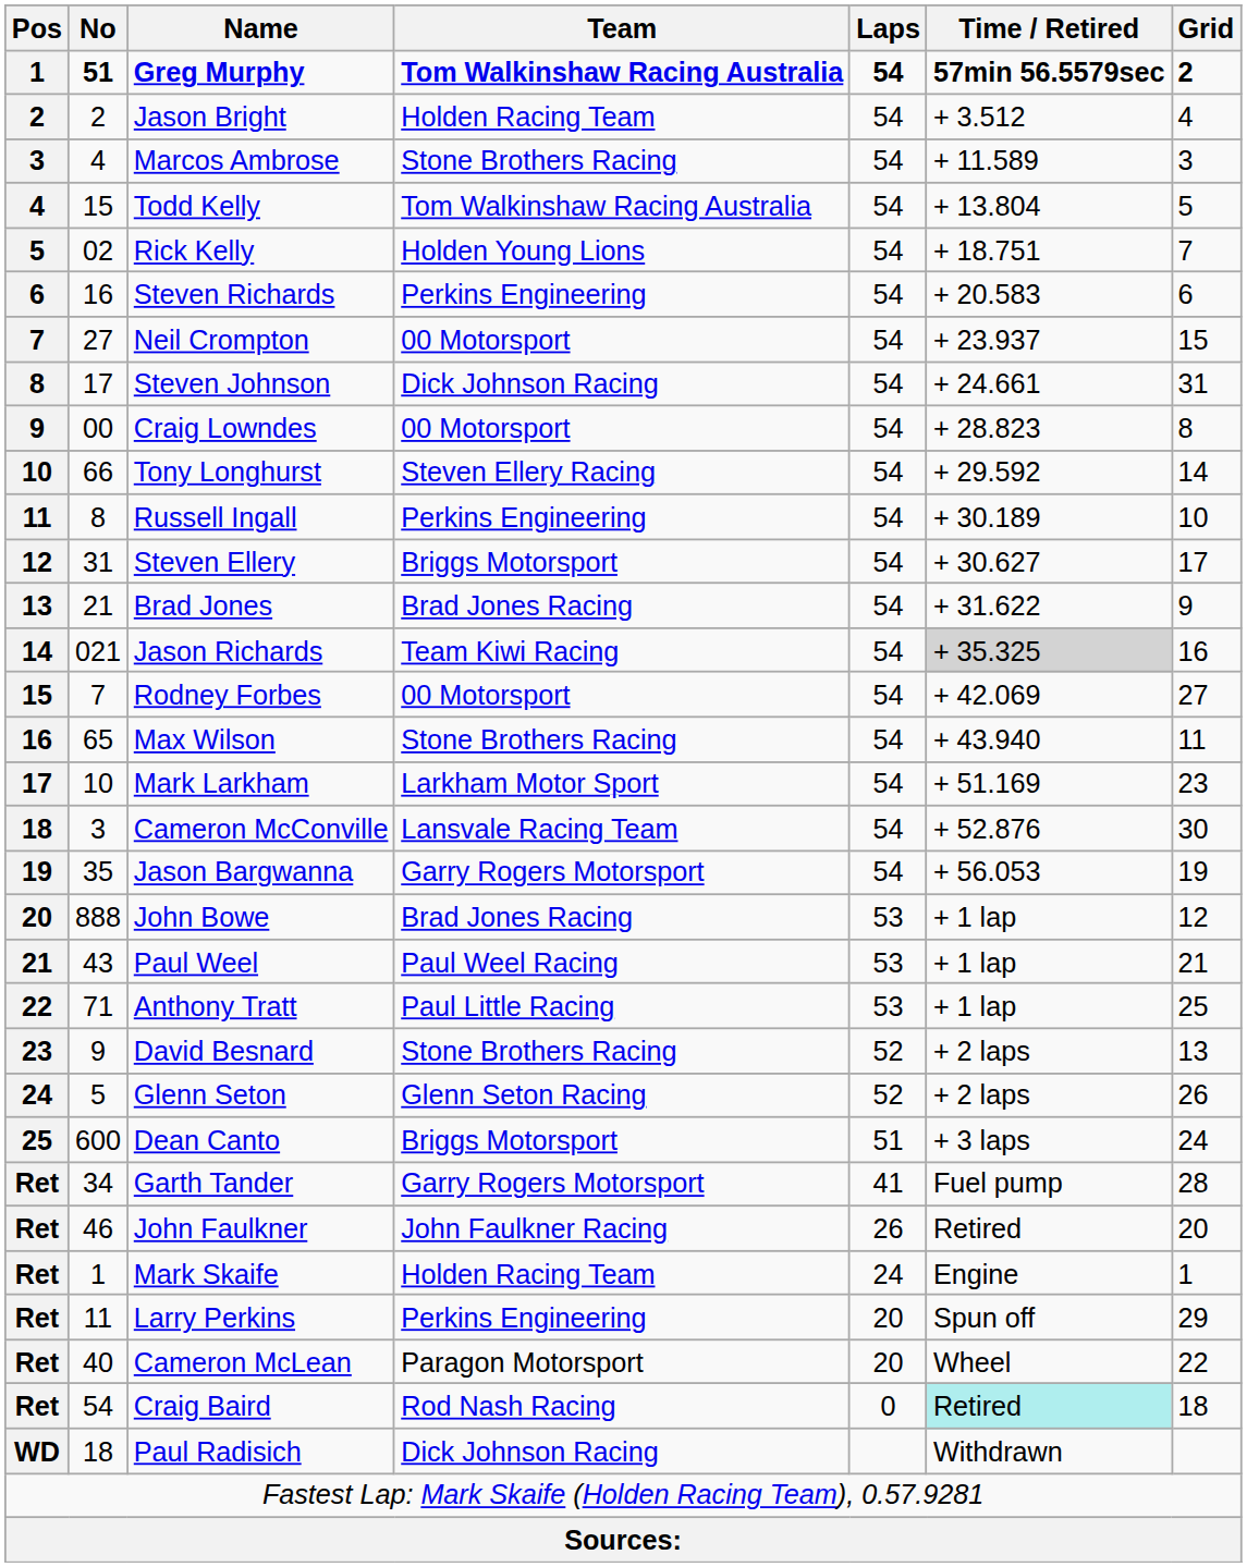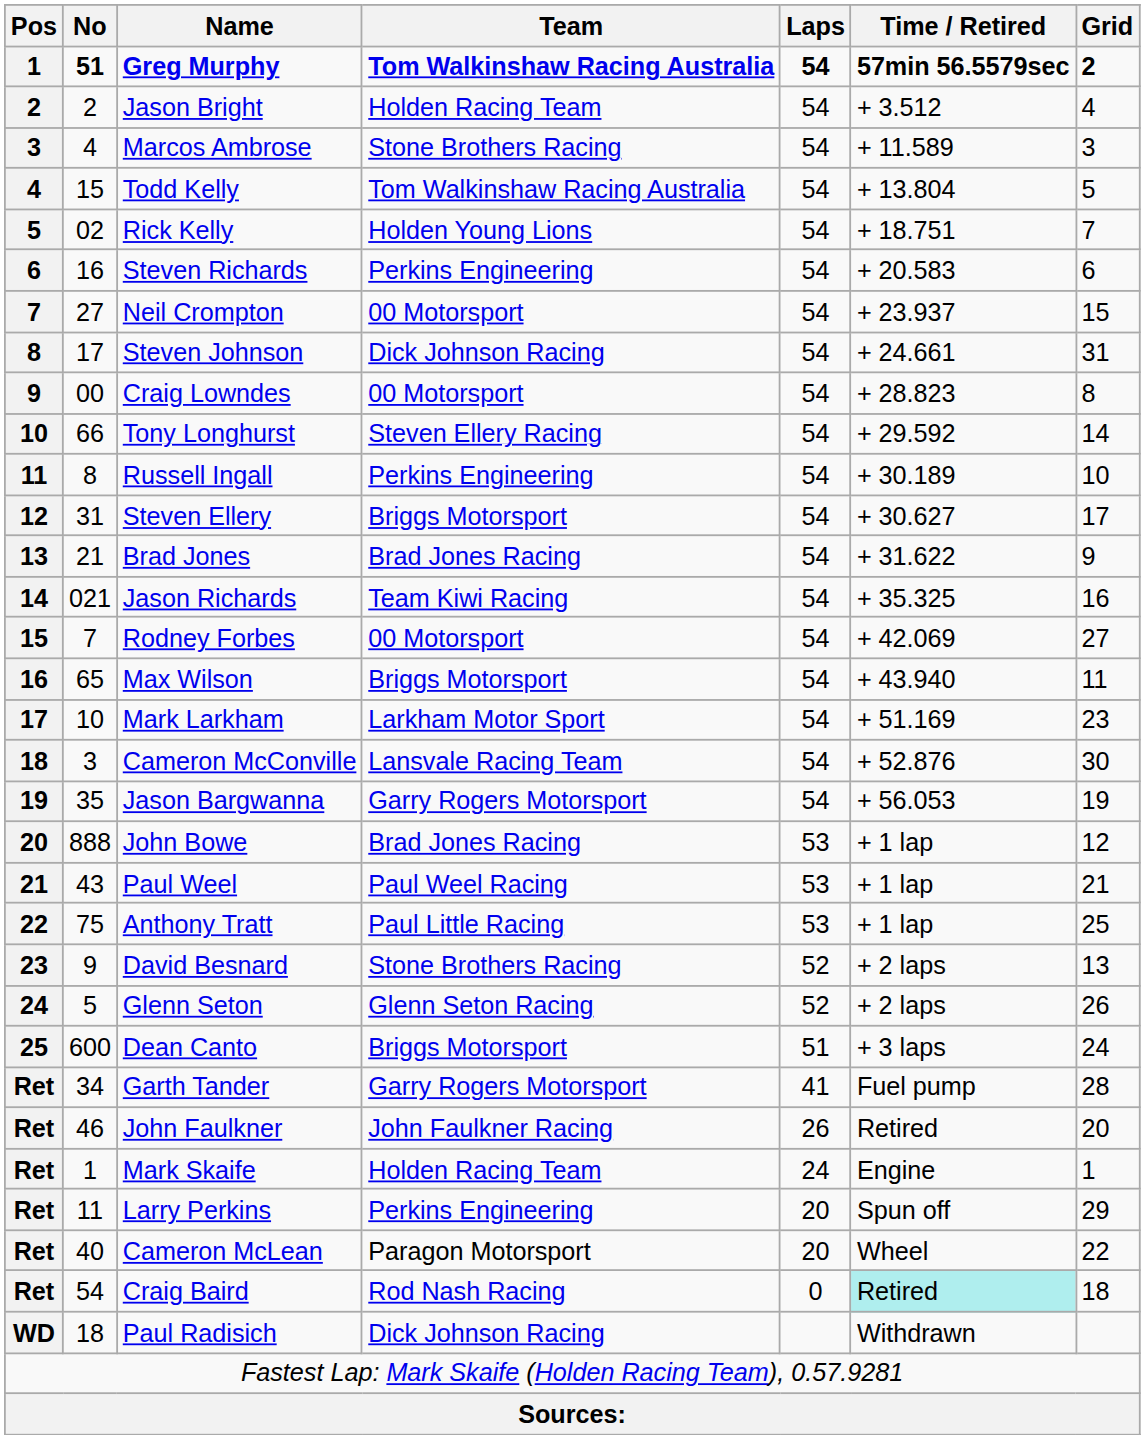Jason Richards | Time / Retired: lightgrey background -> no background
Max Wilson | Team: Stone Brothers Racing -> Briggs Motorsport
Anthony Tratt | No: 71 -> 75
